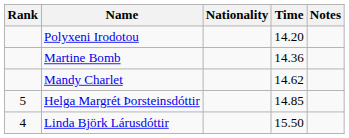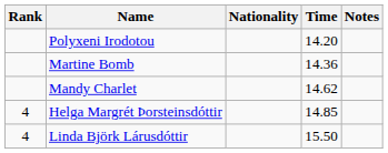Helga Margrét Þorsteinsdóttir | Rank: 5 -> 4
